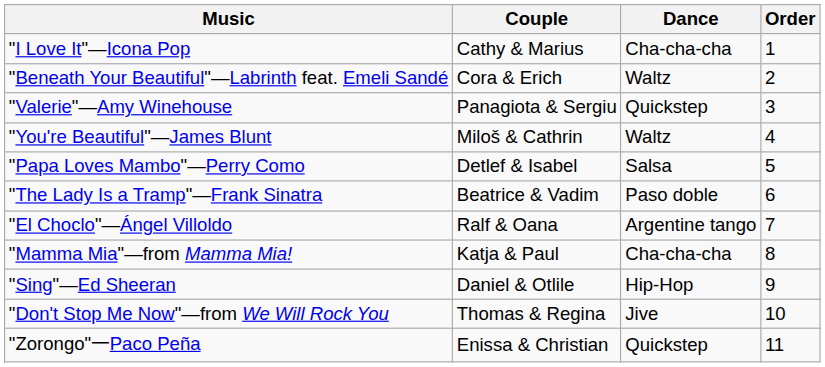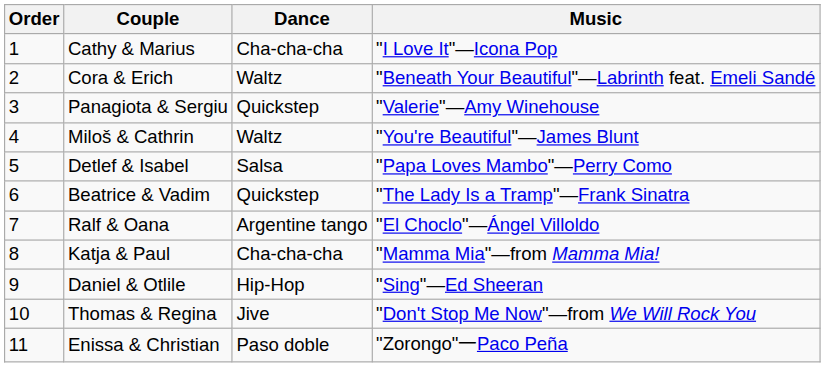columns swapped: Order <-> Music
Beatrice & Vadim | Dance: Paso doble -> Quickstep
Enissa & Christian | Dance: Quickstep -> Paso doble
